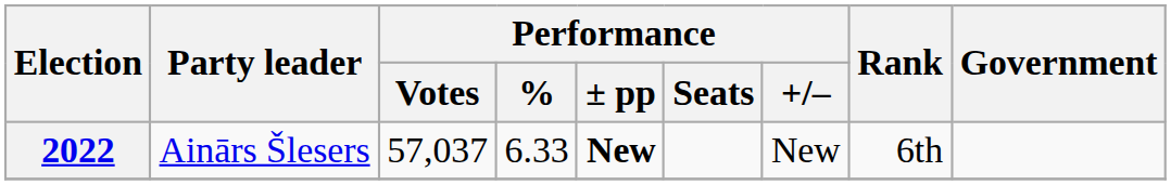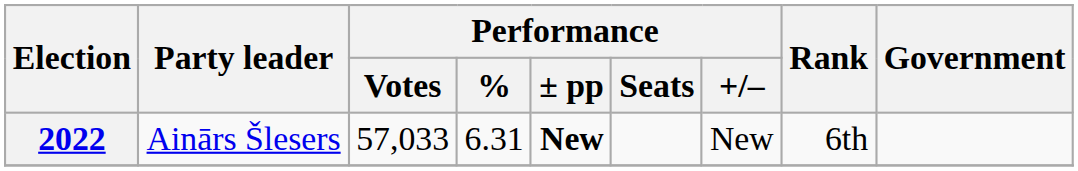2022 | Performance / Votes: 57,037 -> 57,033
2022 | Performance / %: 6.33 -> 6.31
